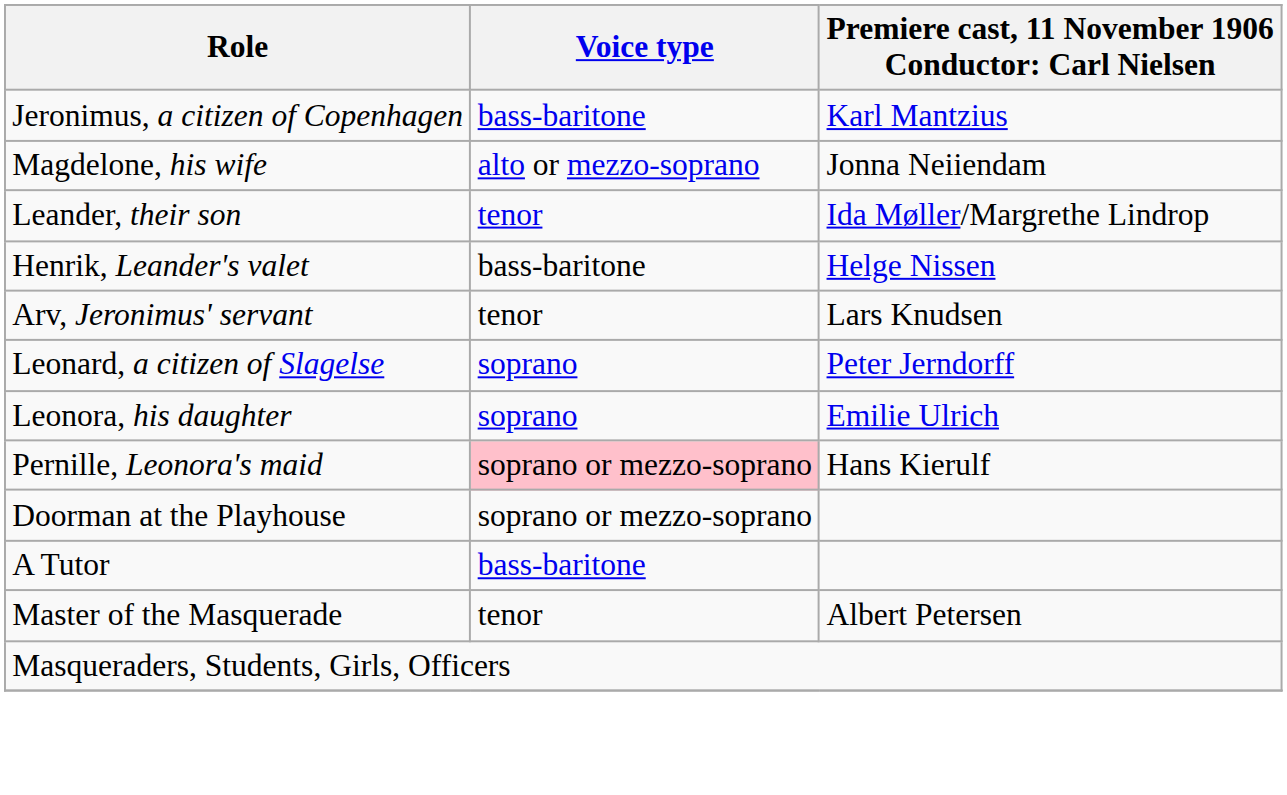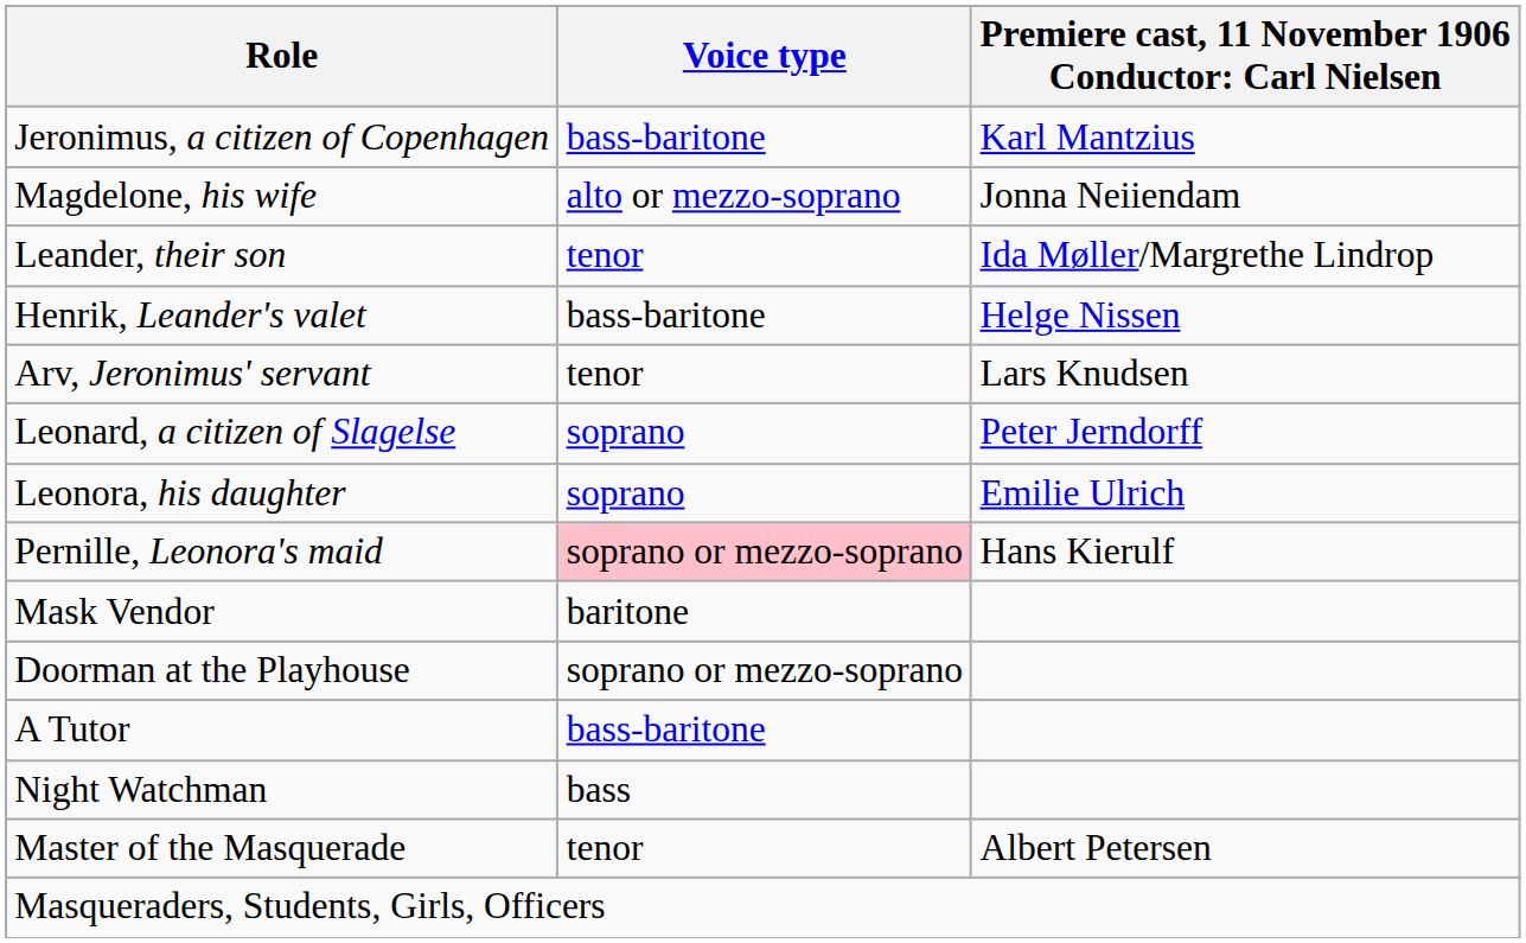+ row: Mask Vendor | baritone
+ row: Night Watchman | bass
